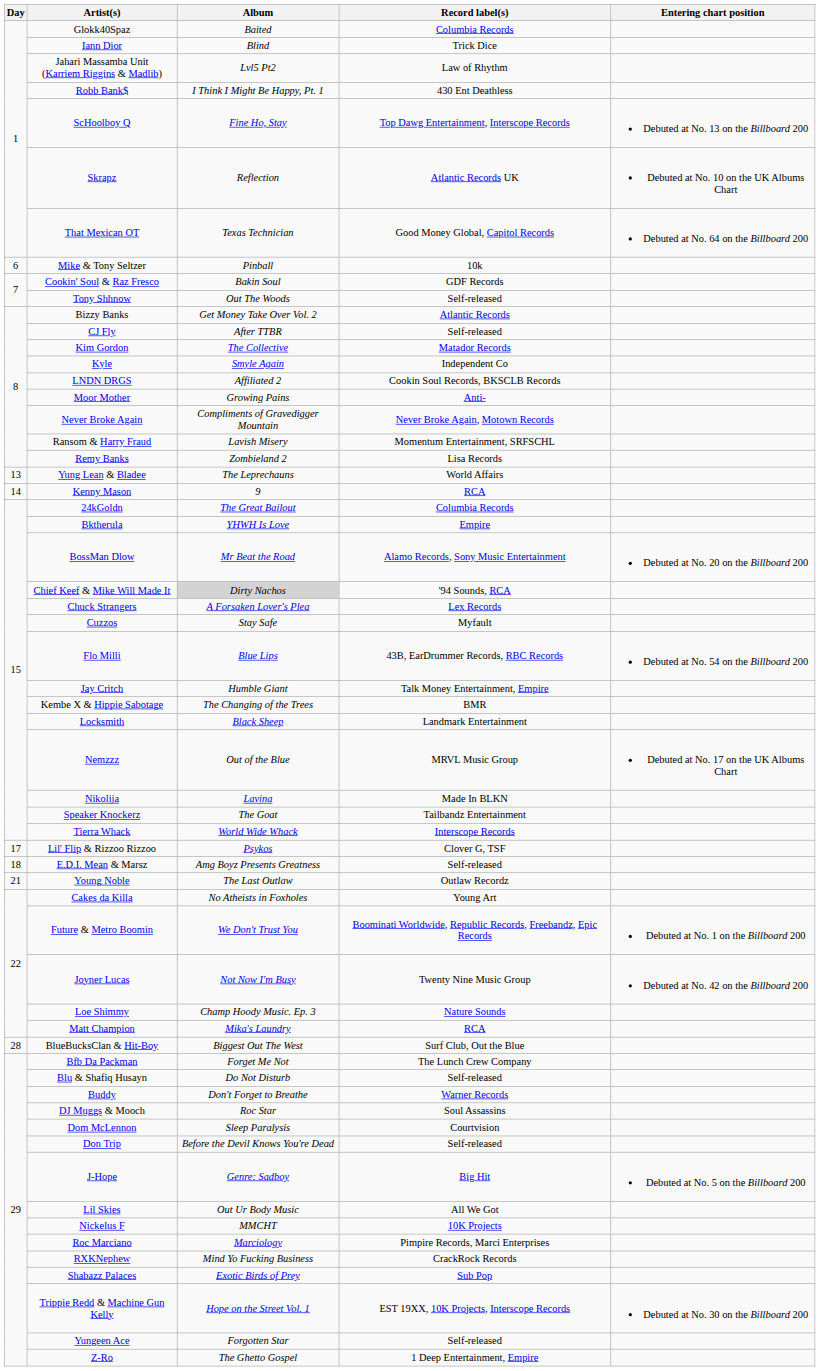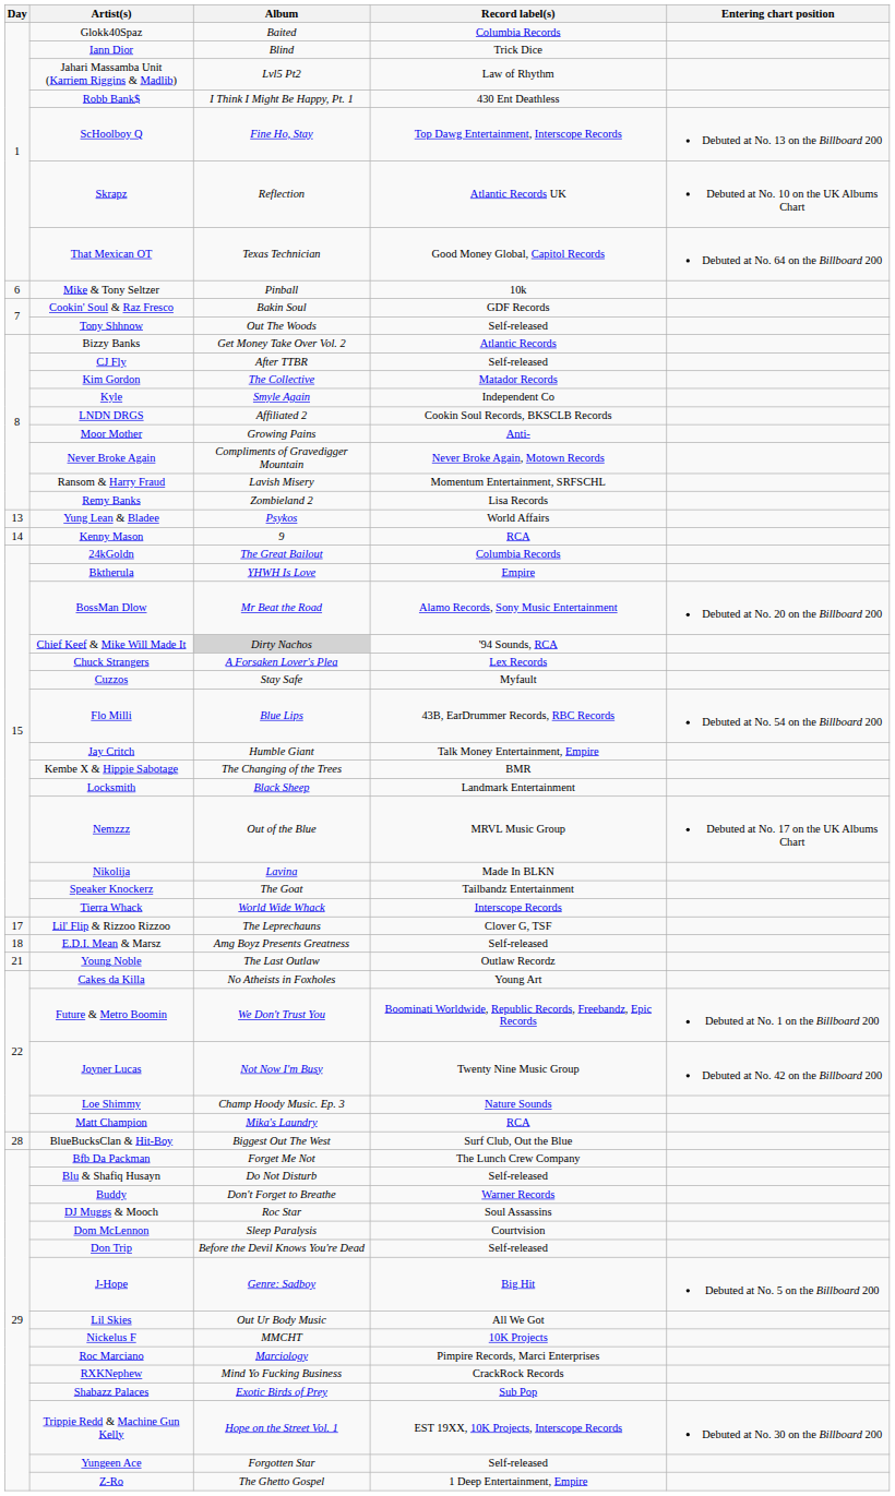Yung Lean & Bladee | Album: The Leprechauns -> Psykos
Lil' Flip & Rizzoo Rizzoo | Album: Psykos -> The Leprechauns
